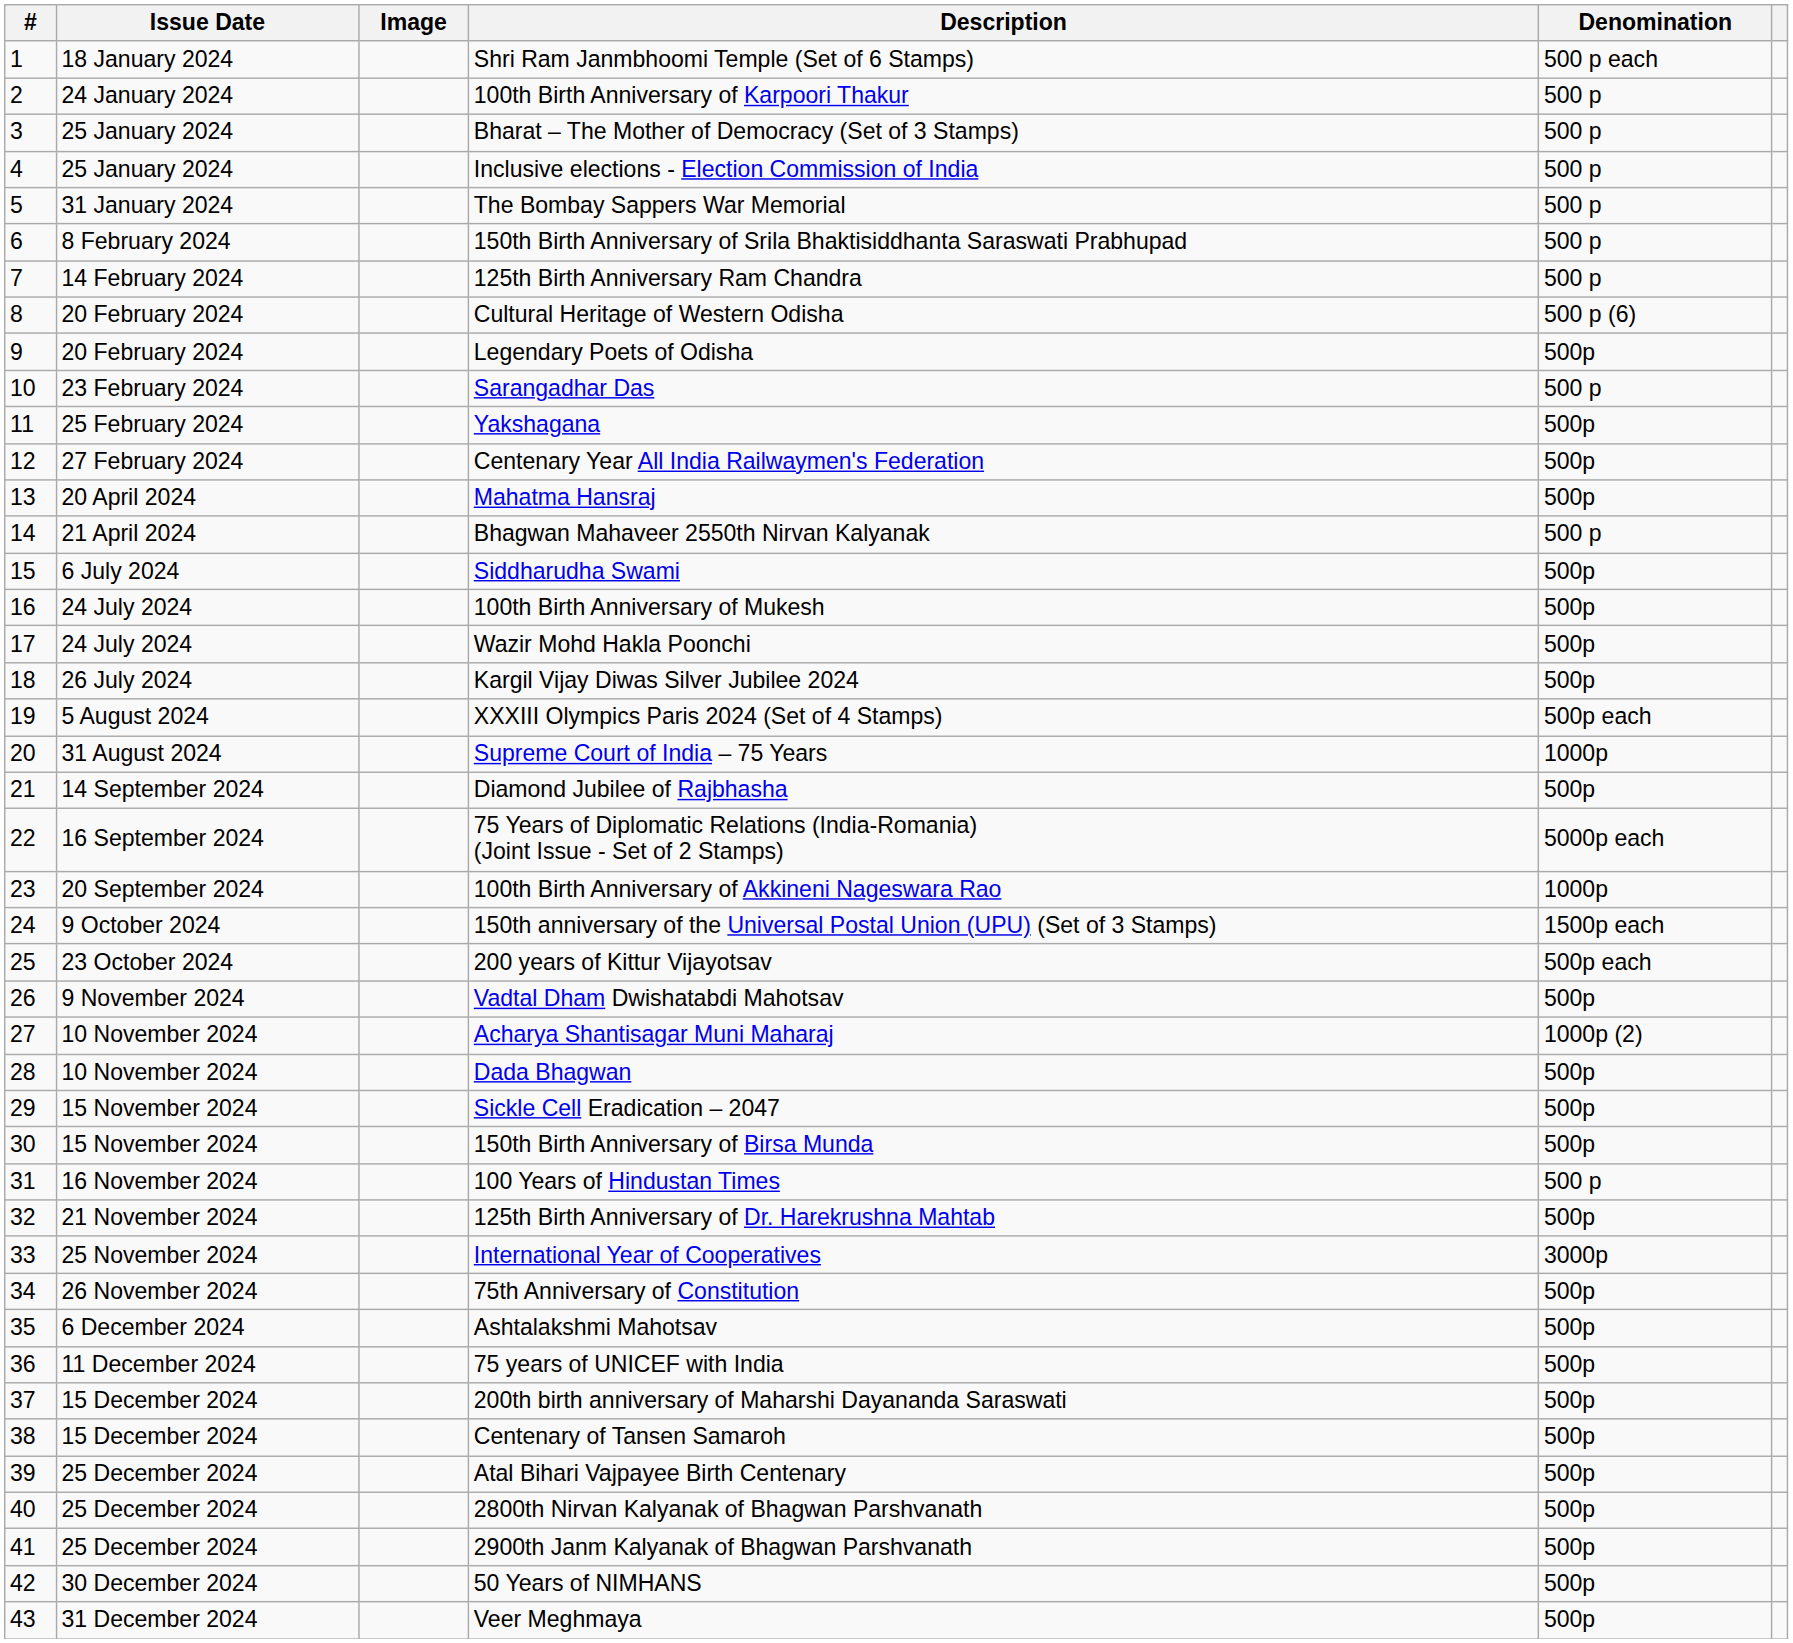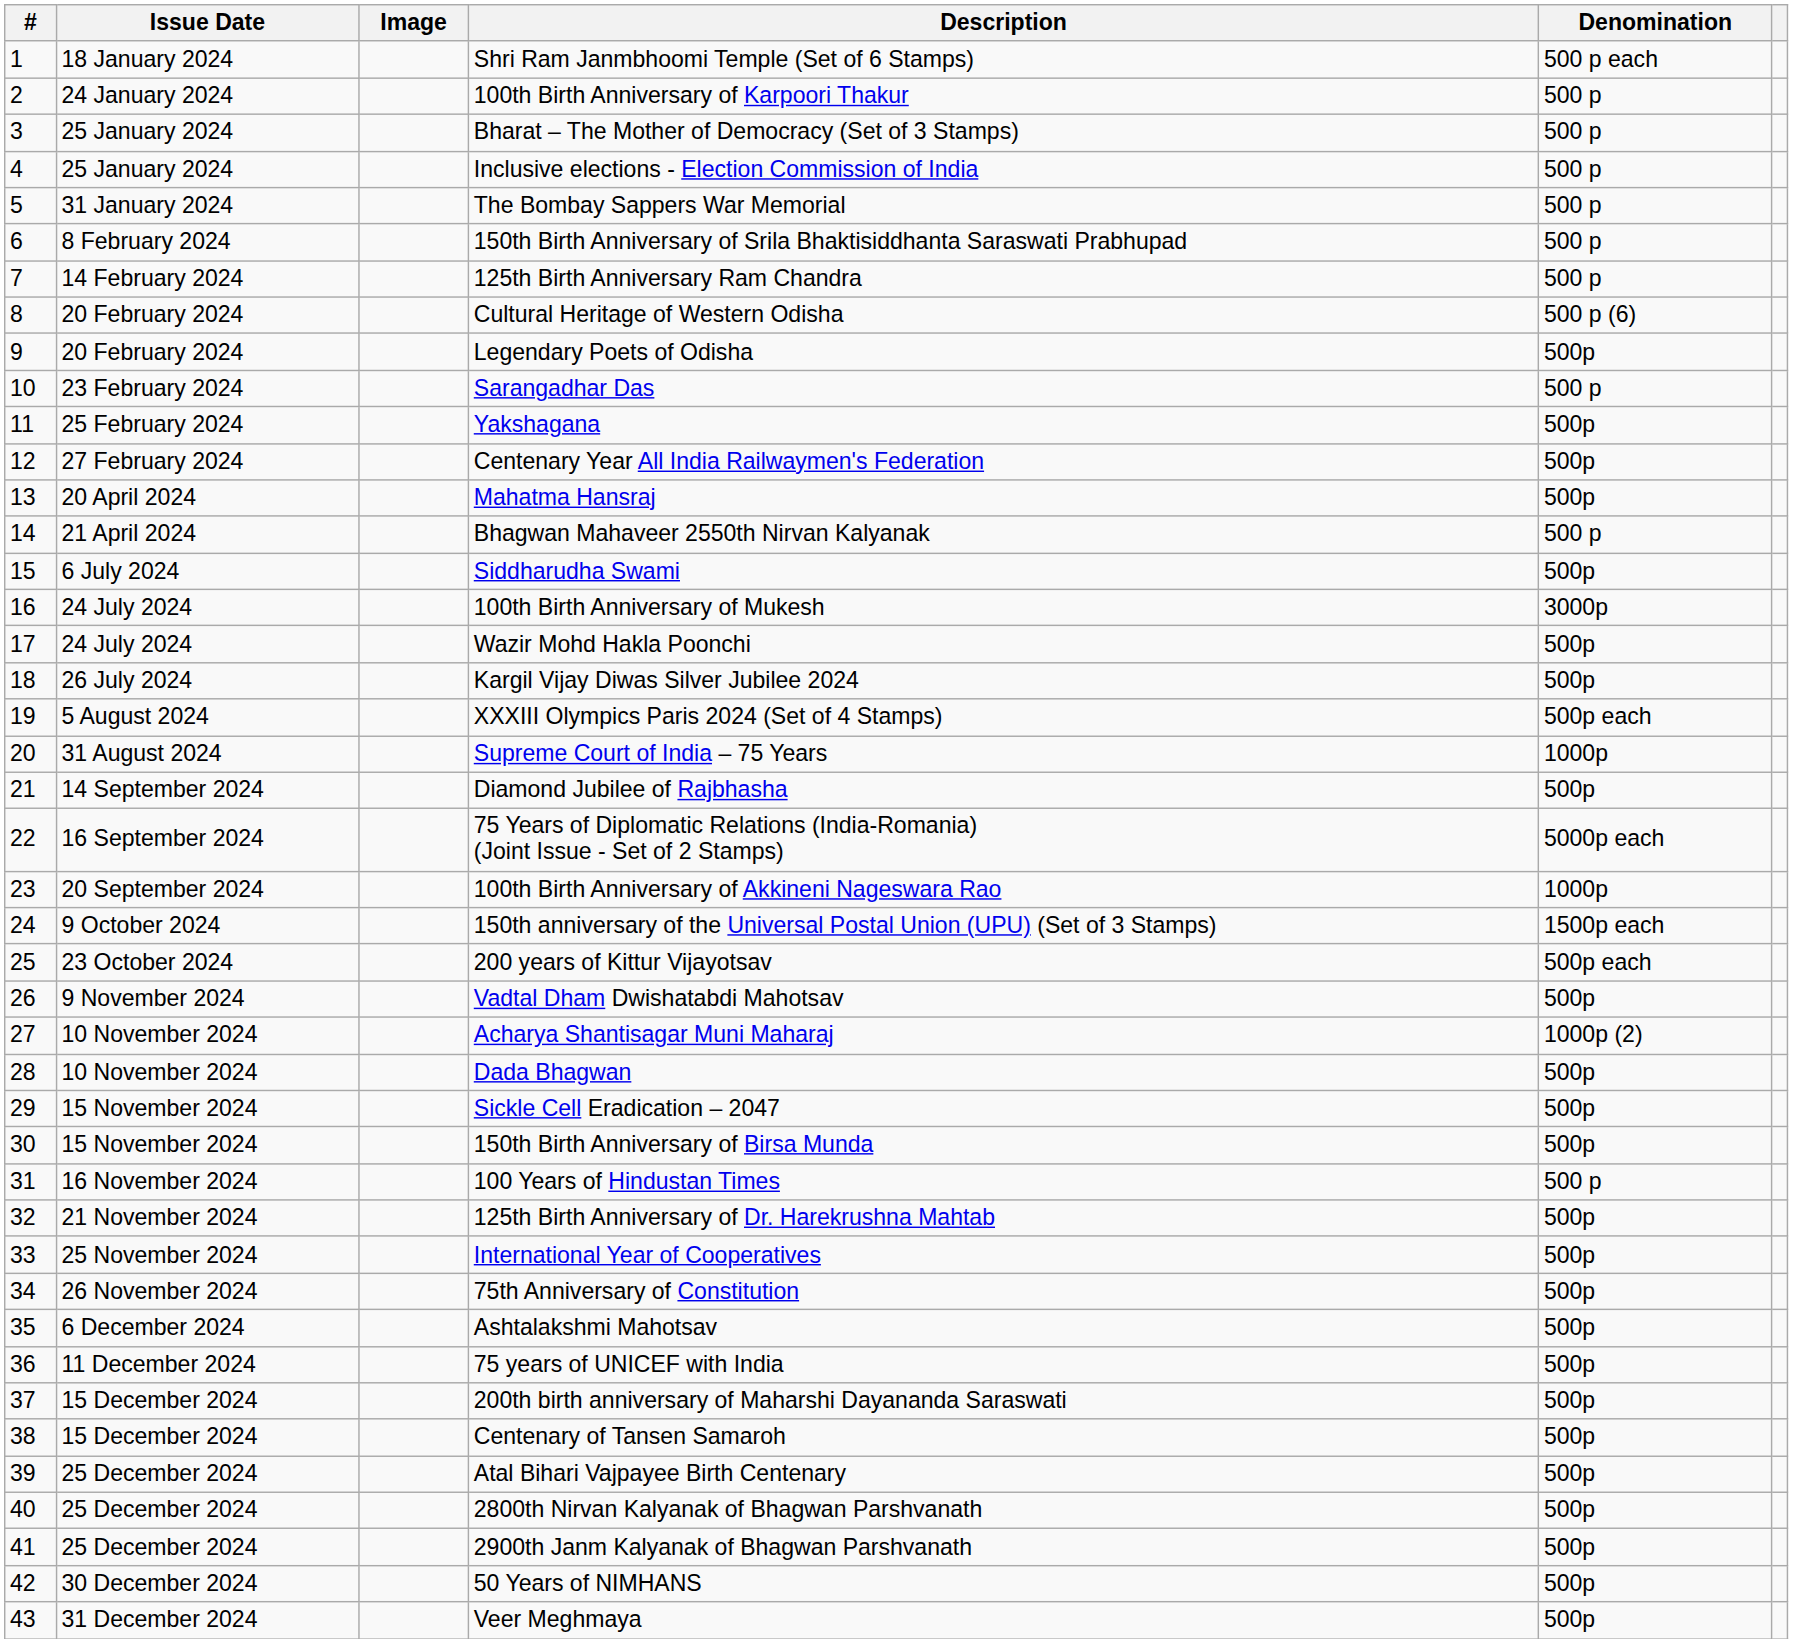100th Birth Anniversary of Mukesh | Denomination: 500p -> 3000p
International Year of Cooperatives | Denomination: 3000p -> 500p
